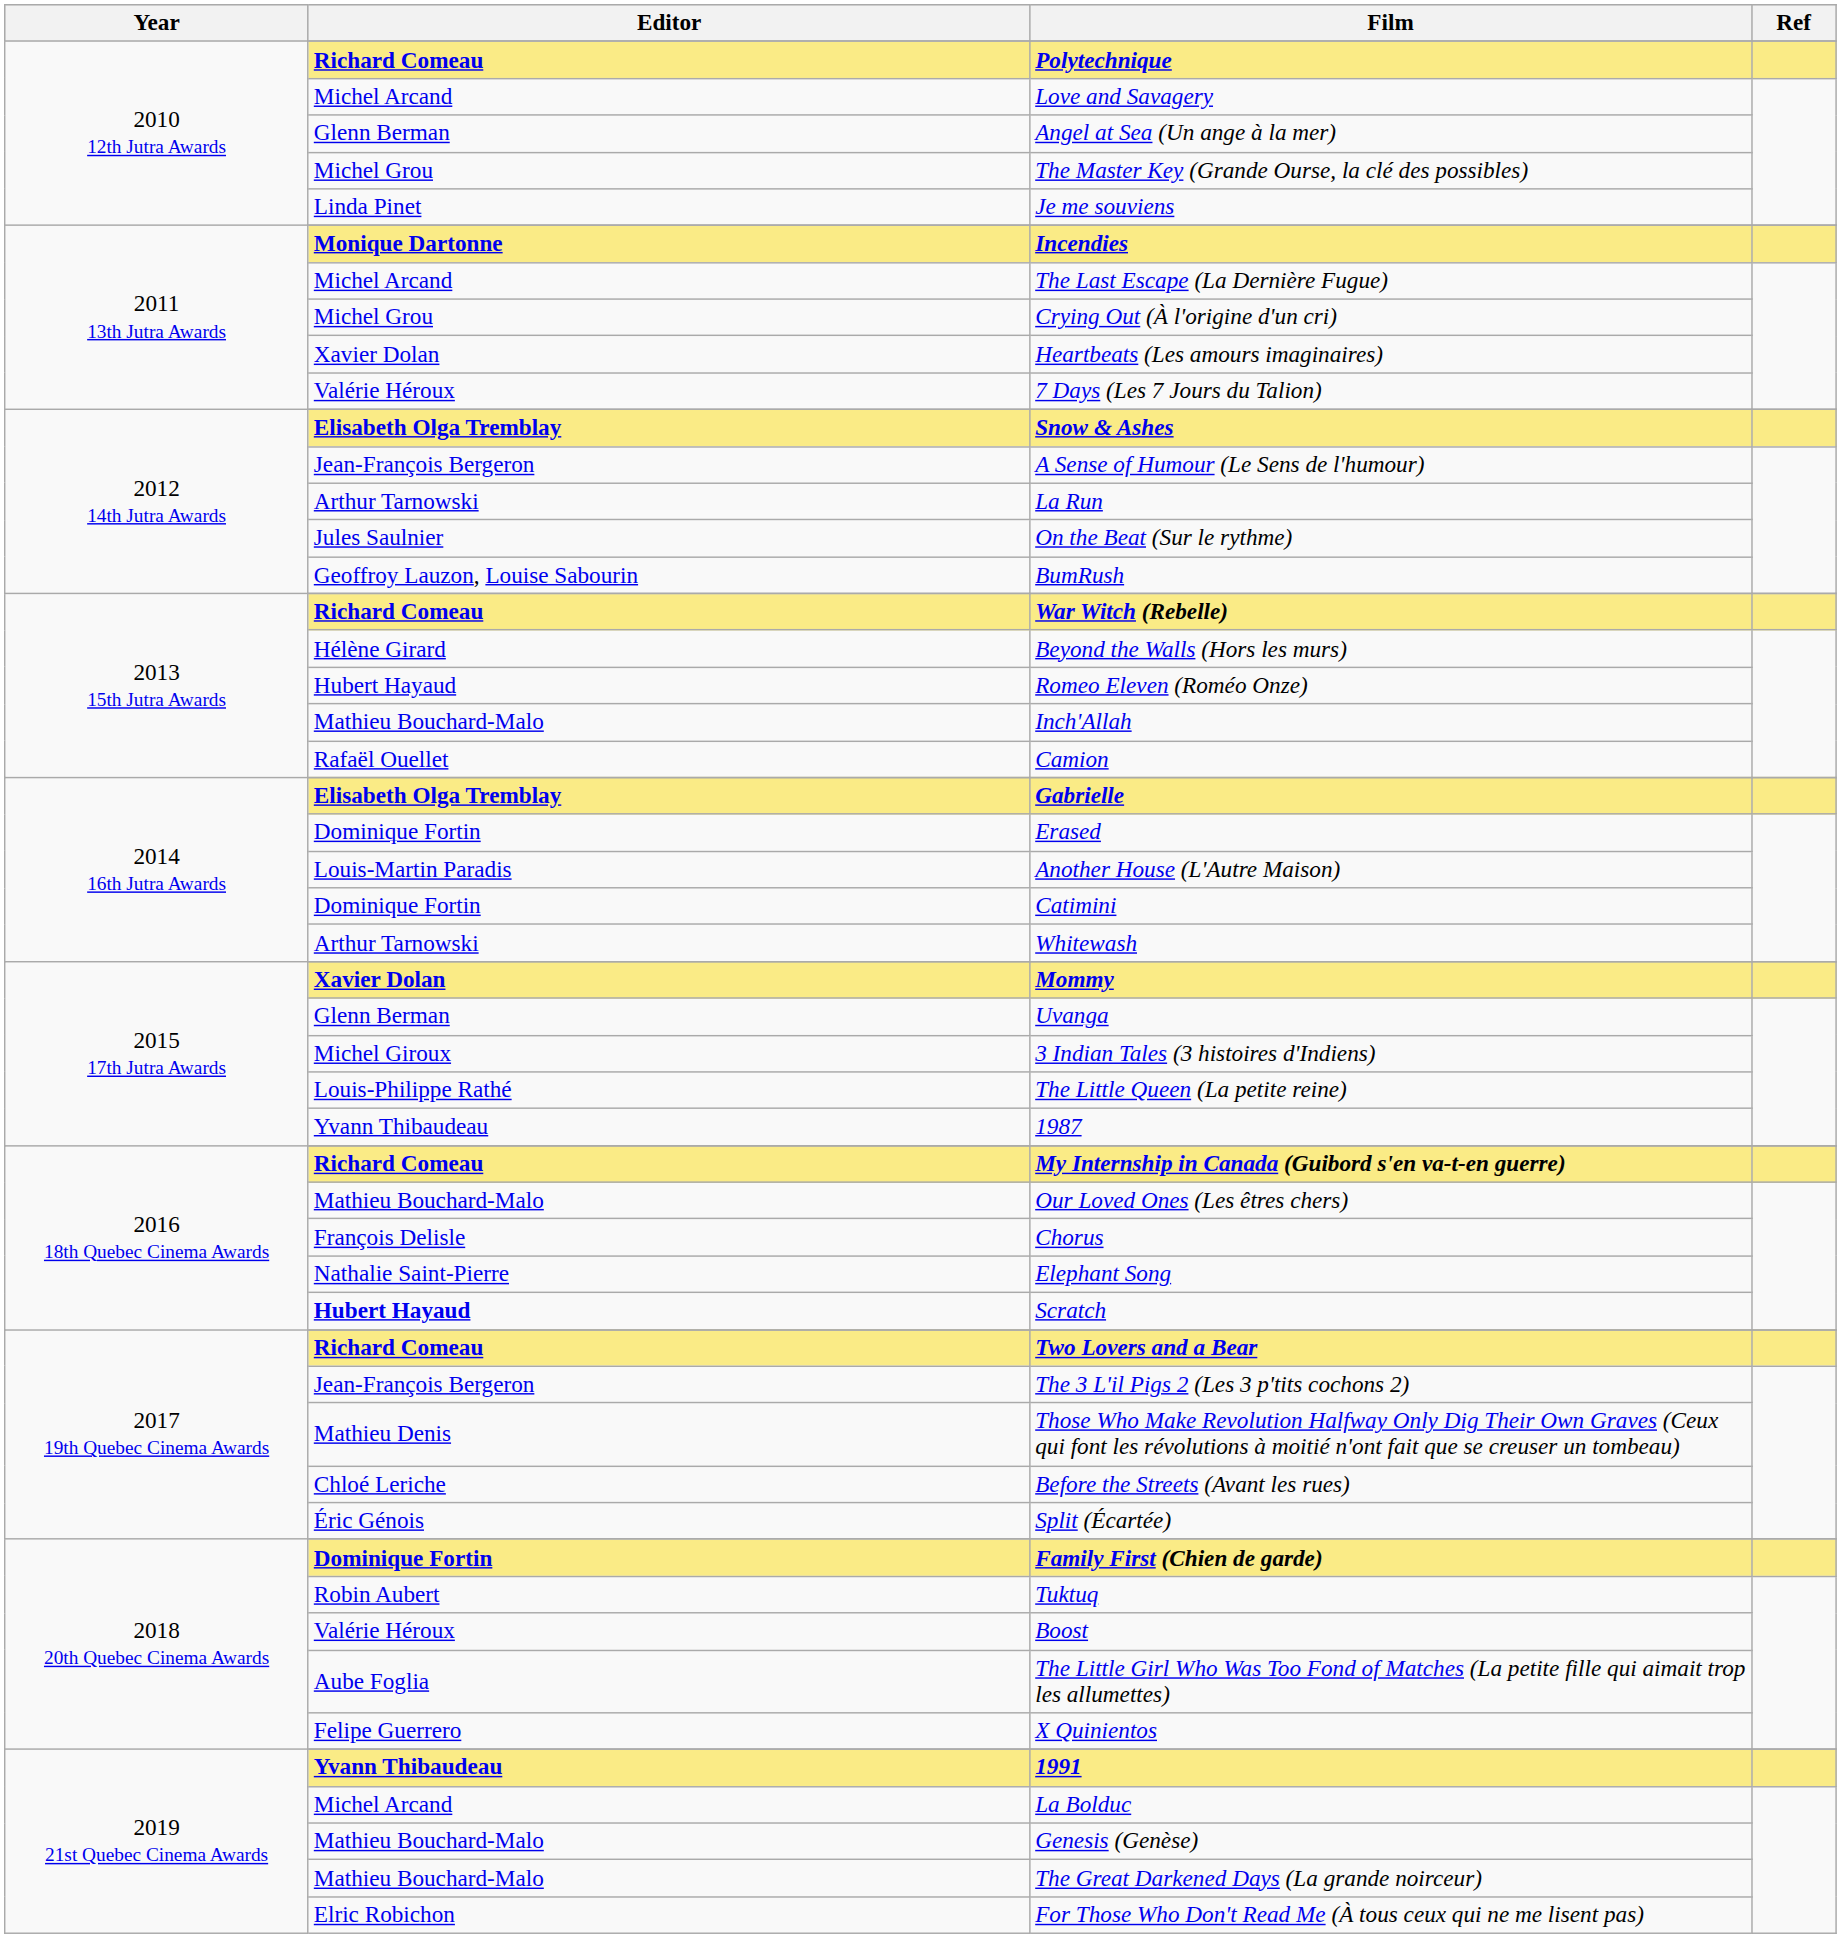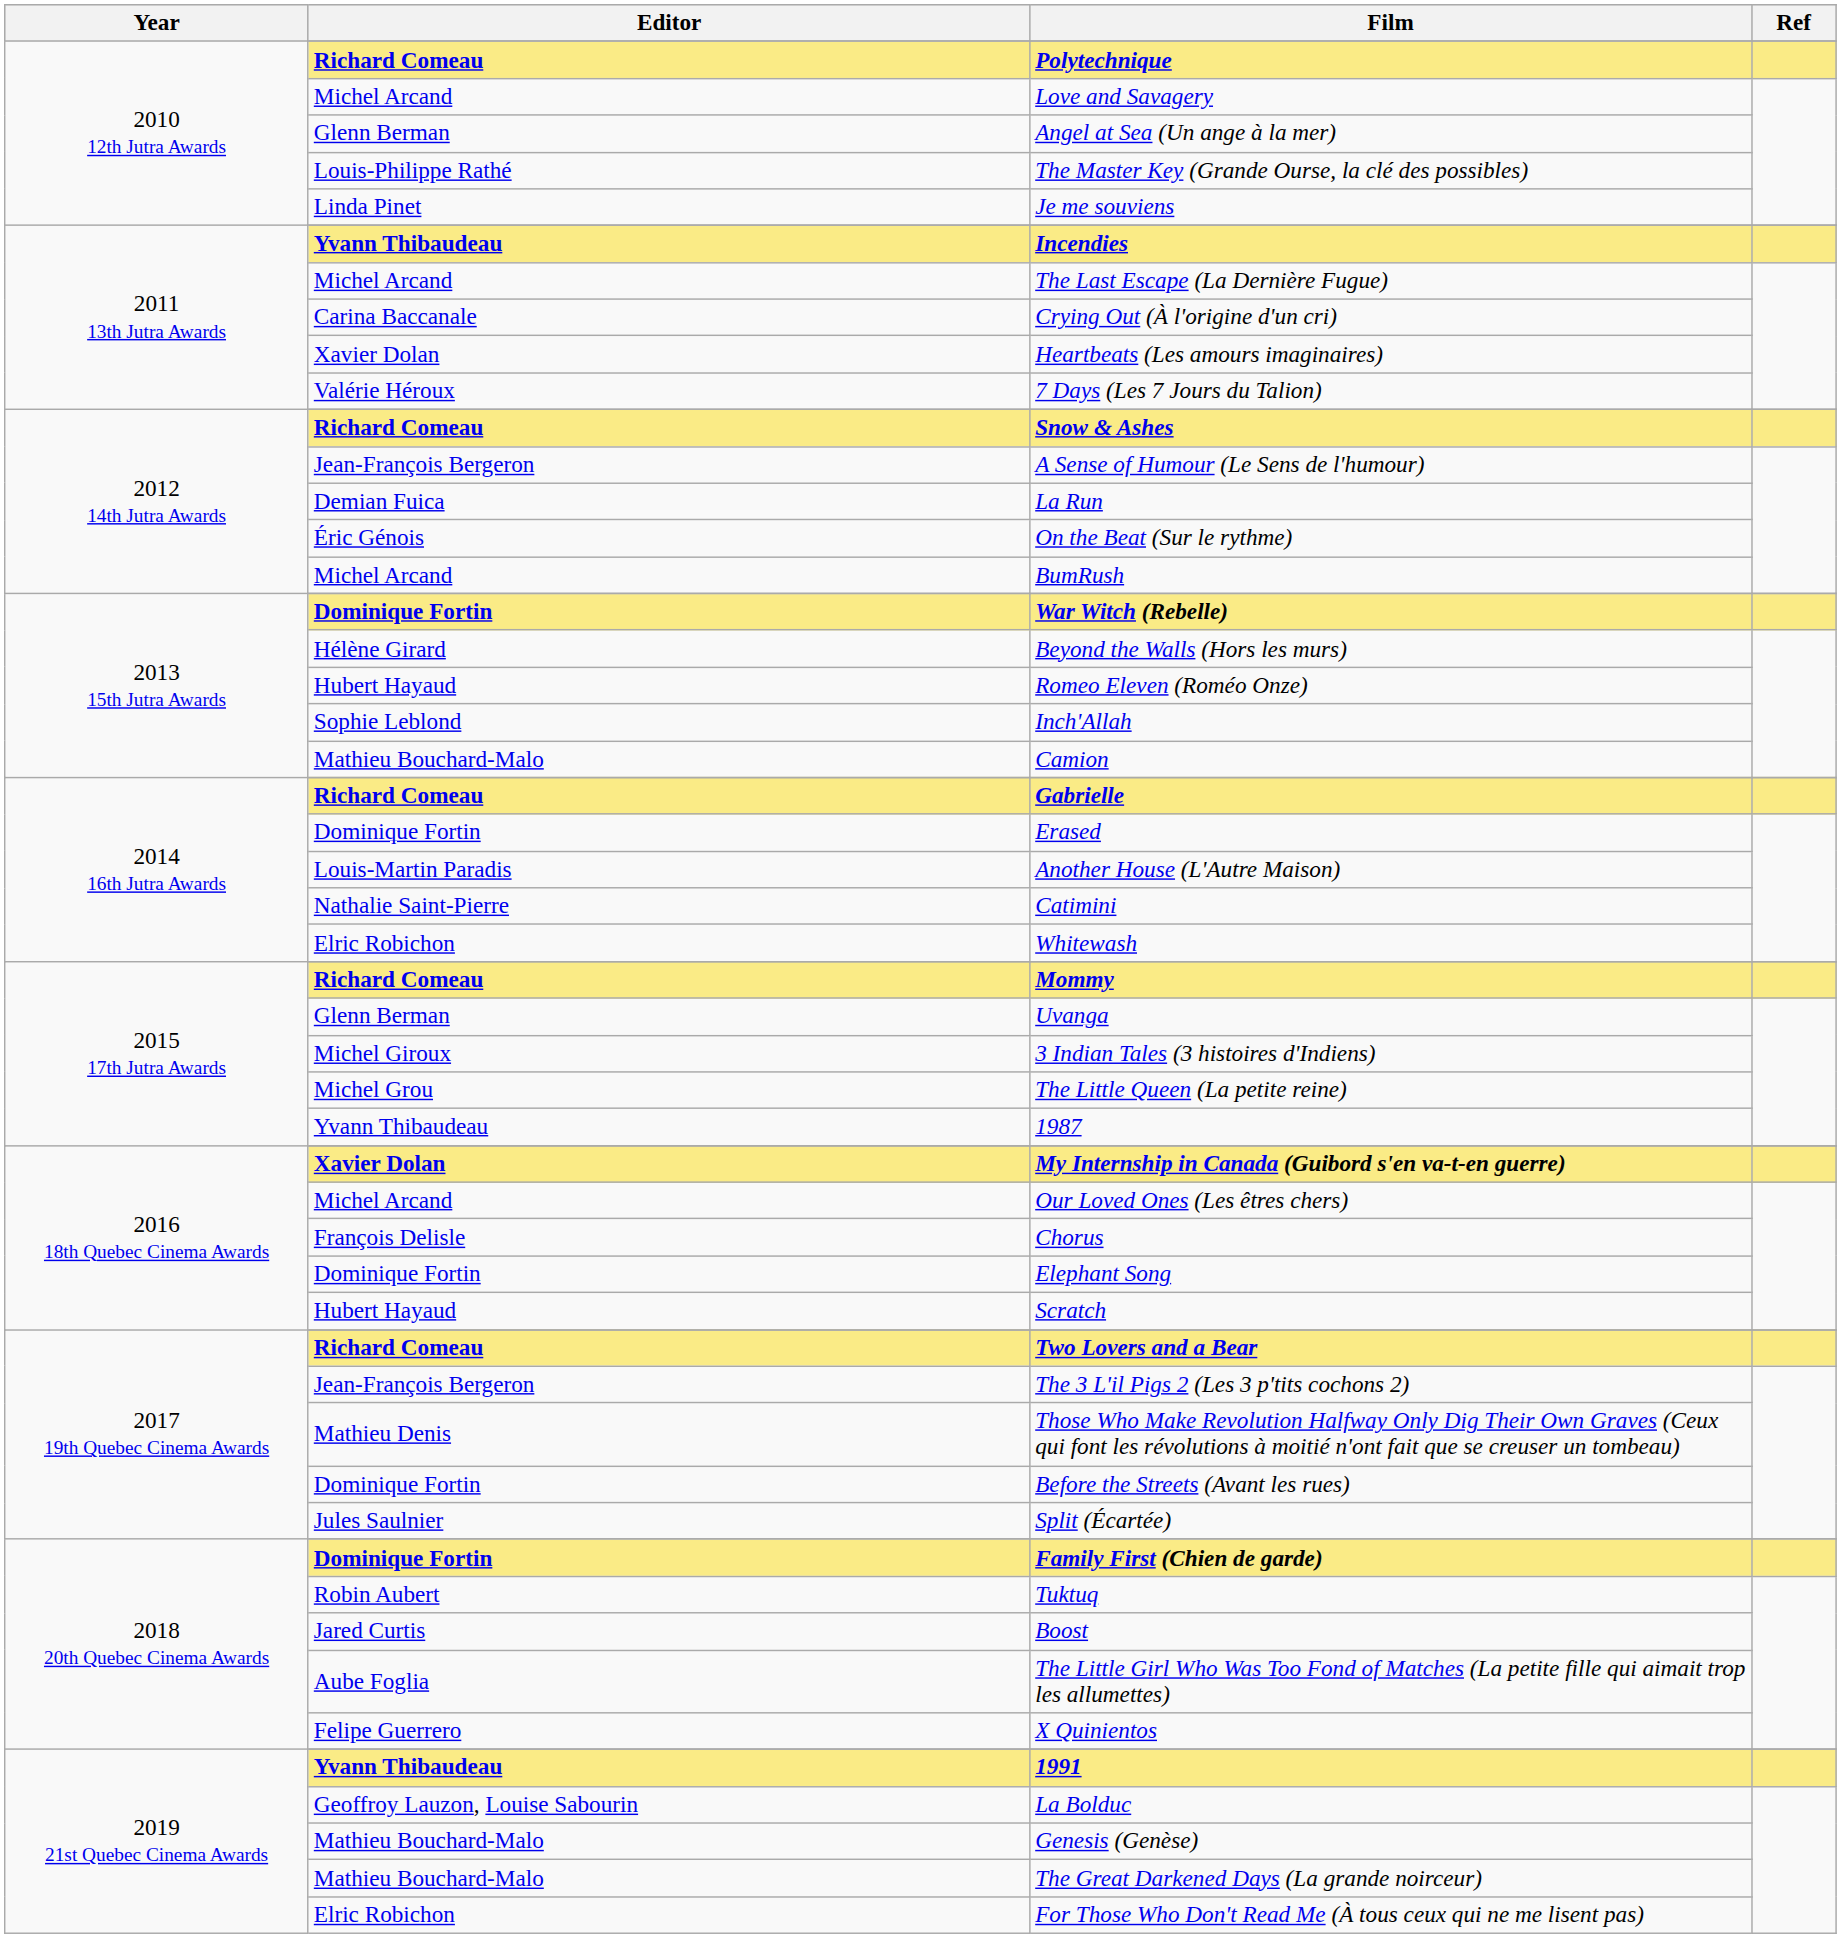The Master Key (Grande Ourse, la clé des possibles) | Editor: Michel Grou -> Louis-Philippe Rathé
Incendies | Editor: Monique Dartonne -> Yvann Thibaudeau
Crying Out (À l'origine d'un cri) | Editor: Michel Grou -> Carina Baccanale
Snow & Ashes | Editor: Elisabeth Olga Tremblay -> Richard Comeau
La Run | Editor: Arthur Tarnowski -> Demian Fuica
On the Beat (Sur le rythme) | Editor: Jules Saulnier -> Éric Génois
BumRush | Editor: Geoffroy Lauzon, Louise Sabourin -> Michel Arcand
War Witch (Rebelle) | Editor: Richard Comeau -> Dominique Fortin
Inch'Allah | Editor: Mathieu Bouchard-Malo -> Sophie Leblond
Camion | Editor: Rafaël Ouellet -> Mathieu Bouchard-Malo
Gabrielle | Editor: Elisabeth Olga Tremblay -> Richard Comeau
Catimini | Editor: Dominique Fortin -> Nathalie Saint-Pierre
Whitewash | Editor: Arthur Tarnowski -> Elric Robichon
Mommy | Editor: Xavier Dolan -> Richard Comeau
The Little Queen (La petite reine) | Editor: Louis-Philippe Rathé -> Michel Grou
My Internship in Canada (Guibord s'en va-t-en guerre) | Editor: Richard Comeau -> Xavier Dolan
Our Loved Ones (Les êtres chers) | Editor: Mathieu Bouchard-Malo -> Michel Arcand
Elephant Song | Editor: Nathalie Saint-Pierre -> Dominique Fortin
Scratch | Editor: bold -> normal
Before the Streets (Avant les rues) | Editor: Chloé Leriche -> Dominique Fortin
Split (Écartée) | Editor: Éric Génois -> Jules Saulnier
Boost | Editor: Valérie Héroux -> Jared Curtis
La Bolduc | Editor: Michel Arcand -> Geoffroy Lauzon, Louise Sabourin
